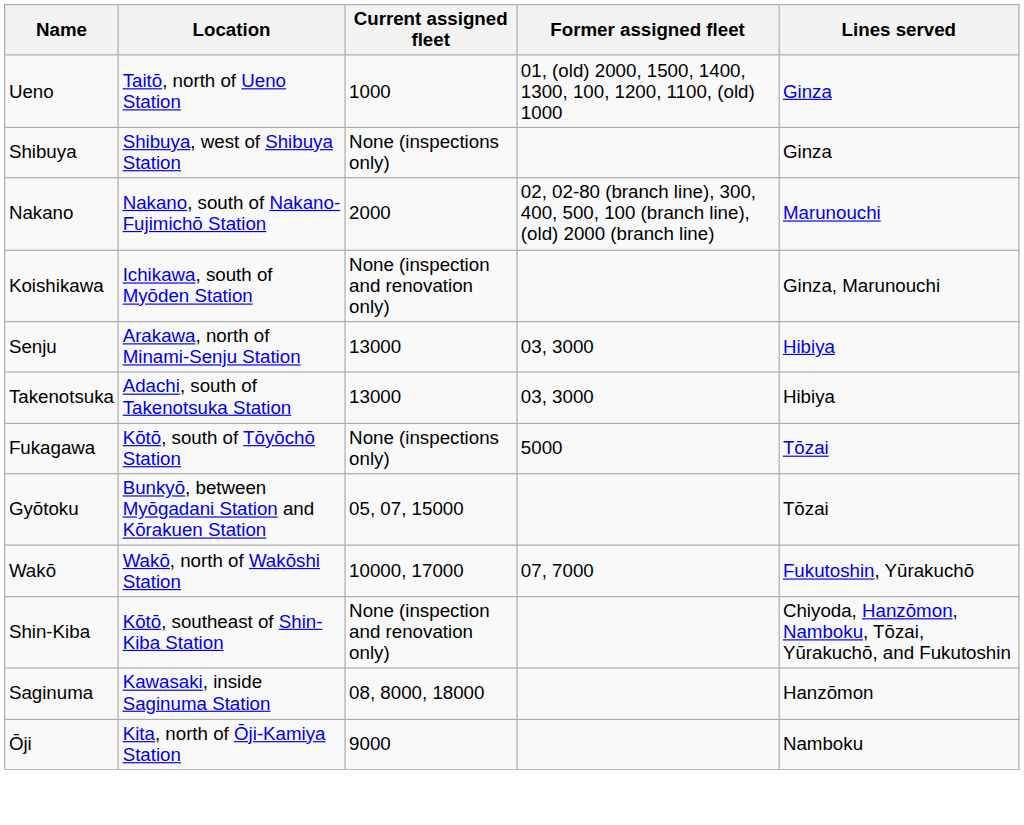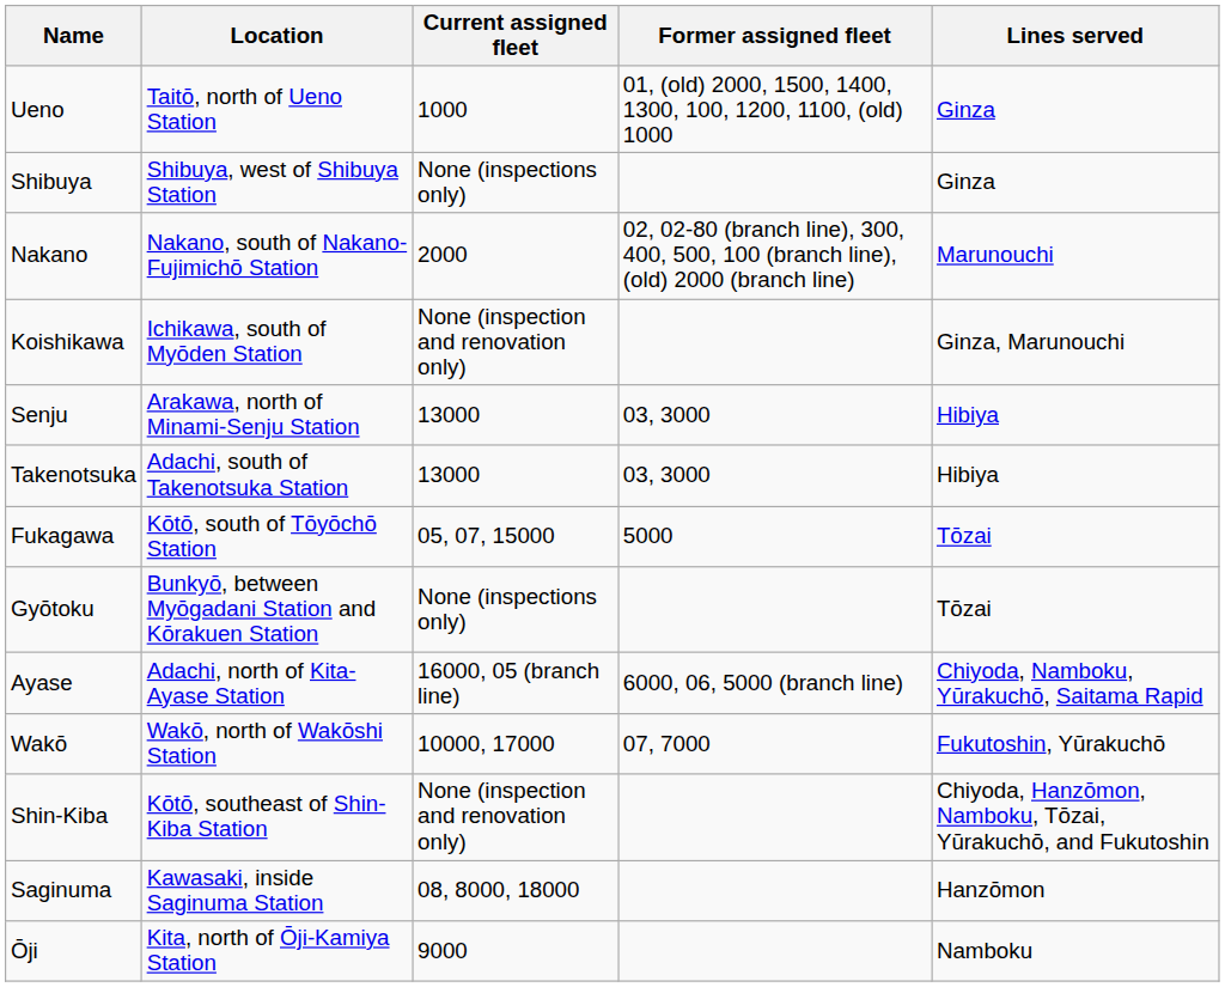Fukagawa | Current assigned fleet: None (inspections only) -> 05, 07, 15000
Gyōtoku | Current assigned fleet: 05, 07, 15000 -> None (inspections only)
+ row: Ayase | Adachi, north of Kita-Ayase Station | 16000, 05 (branch line) | 6000, 06, 5000 (branch line) | Chiyoda, Namboku, Yūrakuchō, Saitama Rapid
